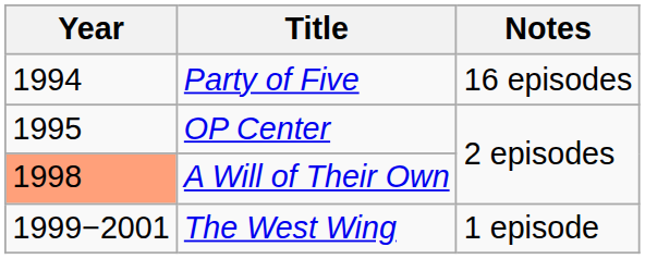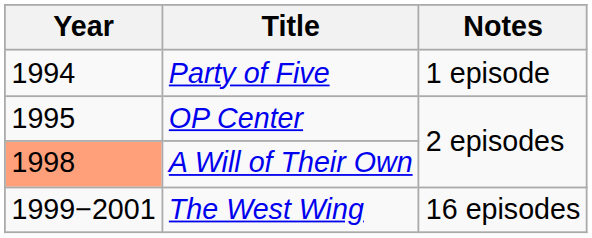Party of Five | Notes: 16 episodes -> 1 episode
The West Wing | Notes: 1 episode -> 16 episodes
